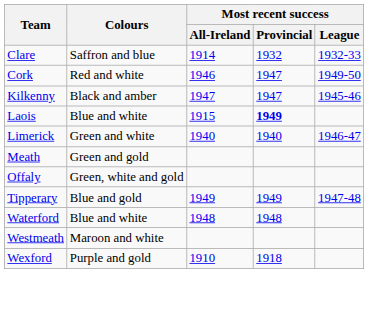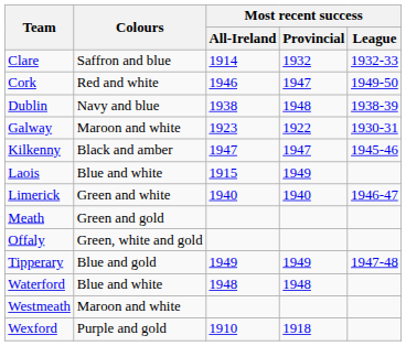+ row: Dublin | Navy and blue | 1938 | 1948 | 1938-39
+ row: Galway | Maroon and white | 1923 | 1922 | 1930-31
Laois | Most recent success / Provincial: bold -> normal
